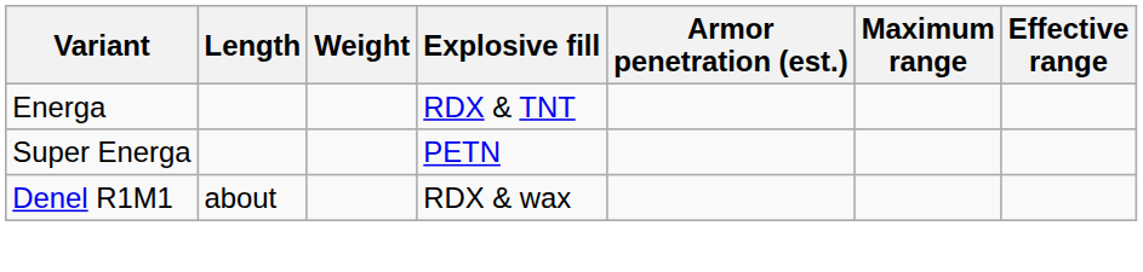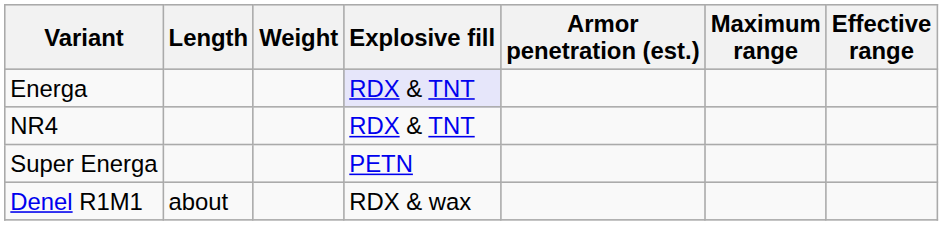Energa | Explosive fill: no background -> lavender background
+ row: NR4 | RDX & TNT
